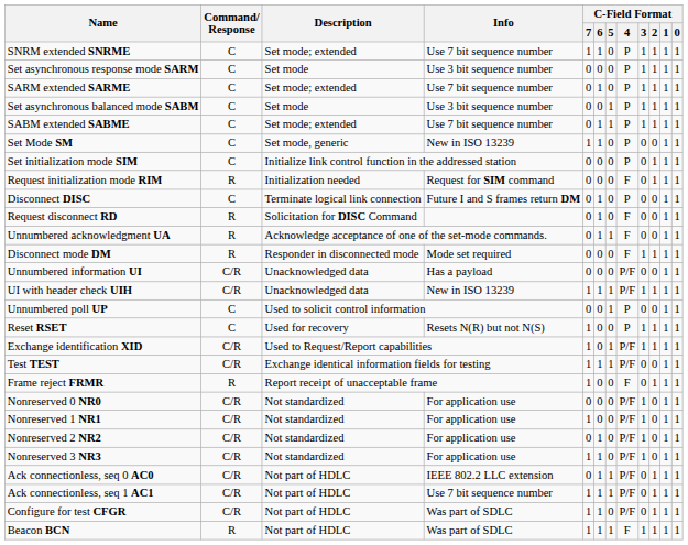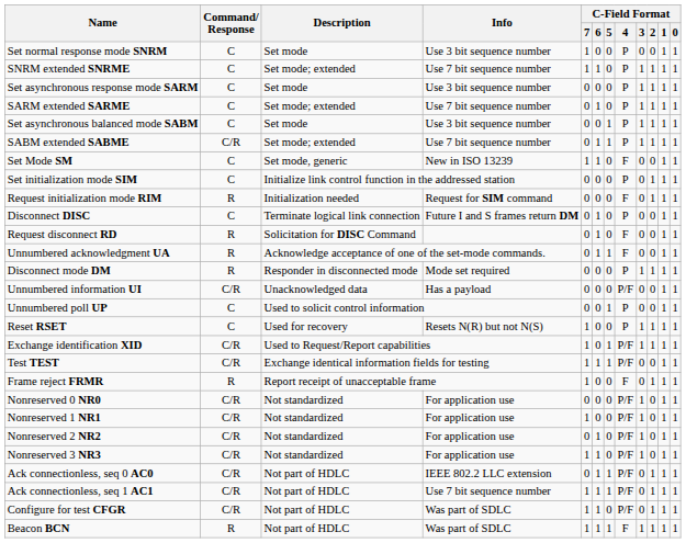+ row: Set normal response mode SNRM | C | Set mode | Use 3 bit sequence number | 1 | 0 | 0 | P | 0 | 0 | 1 | 1
SABM extended SABME | Command/ Response: C -> C/R
Set Mode SM | C-Field Format / 4: P -> F
Disconnect mode DM | C-Field Format / 4: F -> P
- row: UI with header check UIH | C/R | Unacknowledged data | New in ISO 13239 | 1 | 1 | 1 | P/F | 1 | 1 | 1 | 1
